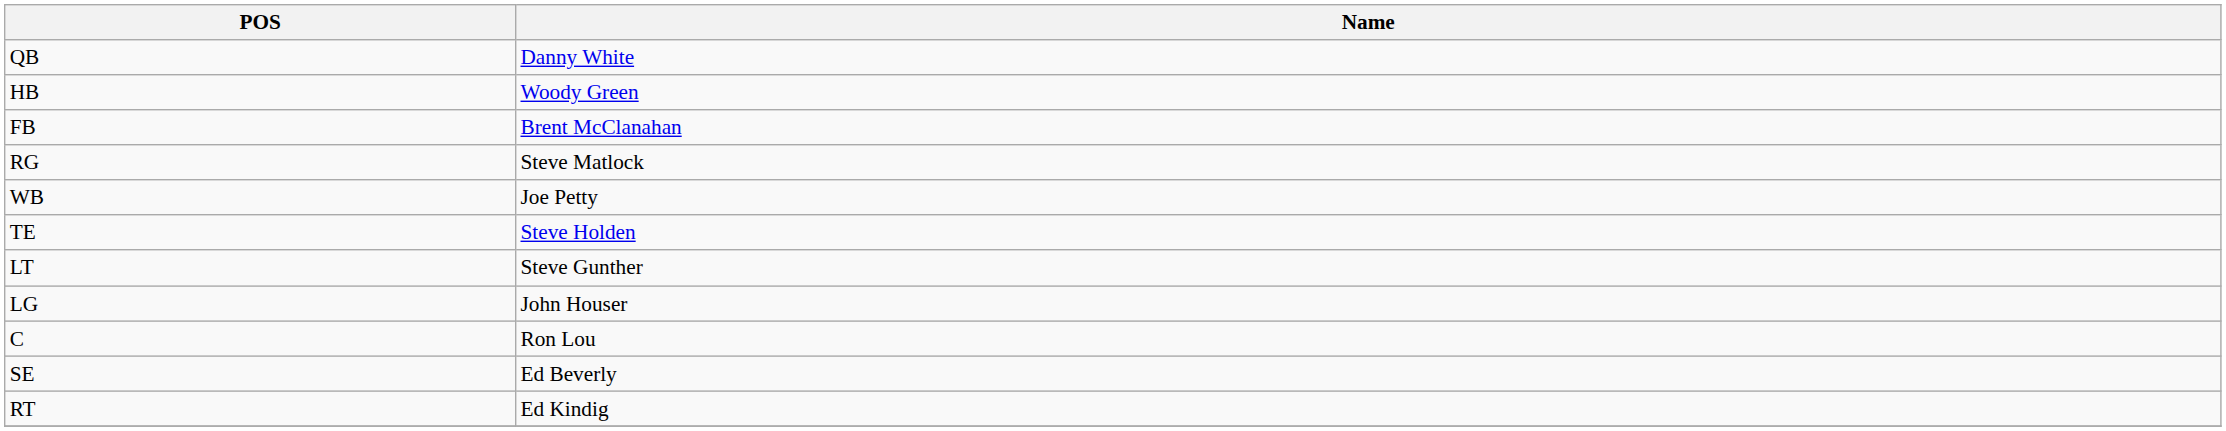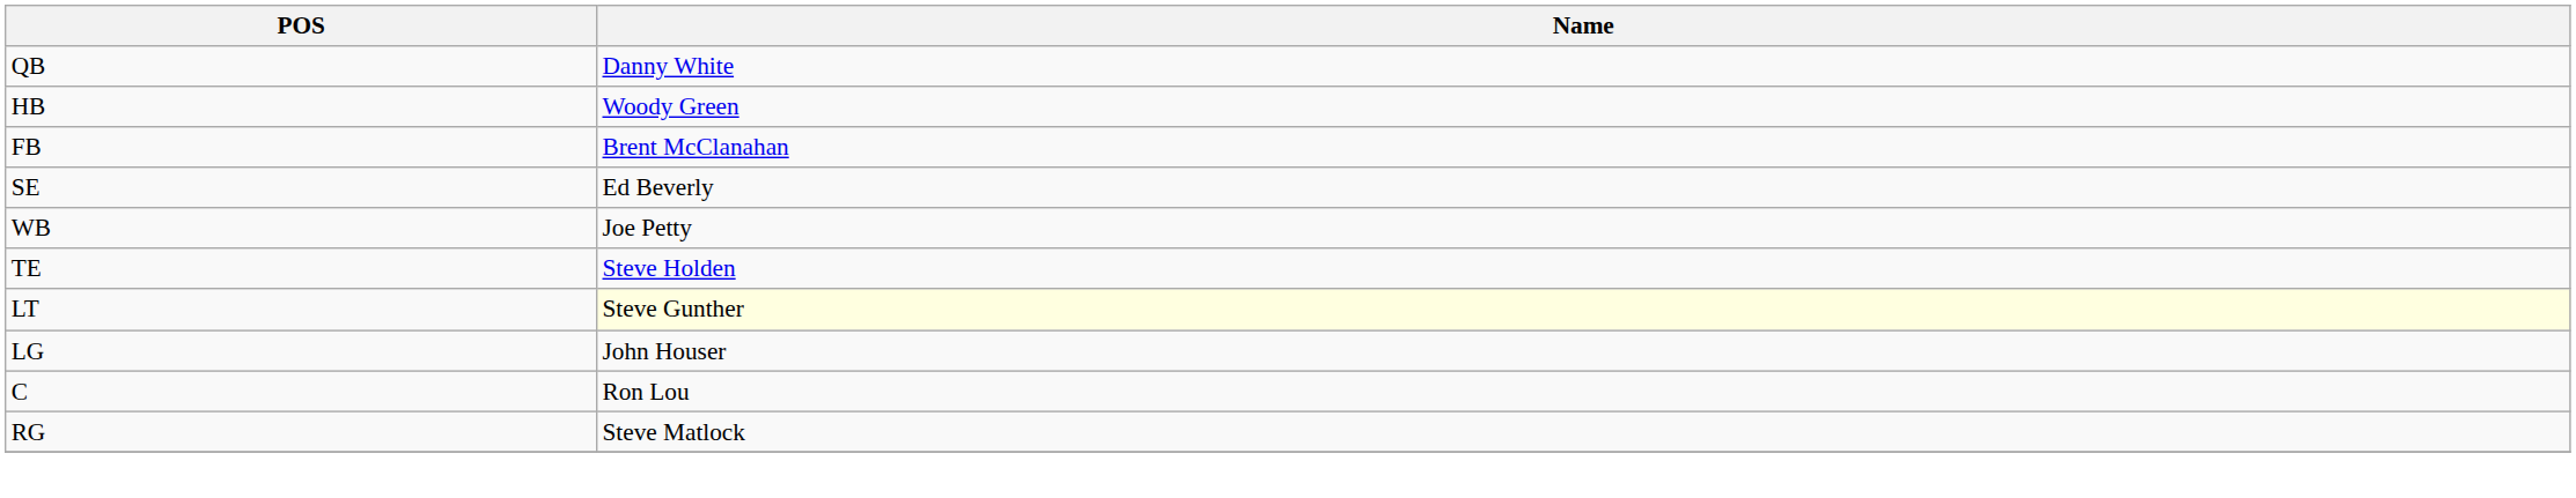rows swapped: SE <-> RG
LT | Name: no background -> lightyellow background
- row: RT | Ed Kindig
